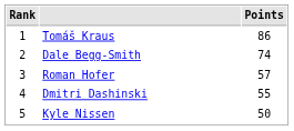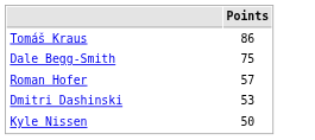- column: Rank | 1 | 2 | 3 | 4 | 5
Dale Begg-Smith | Points: 74 -> 75
Dmitri Dashinski | Points: 55 -> 53
